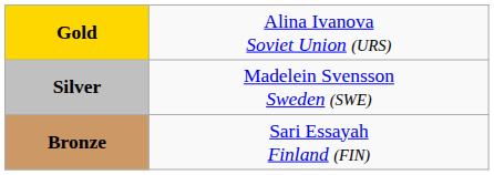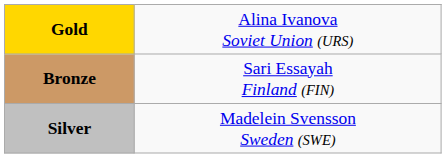rows swapped: Silver <-> Bronze
